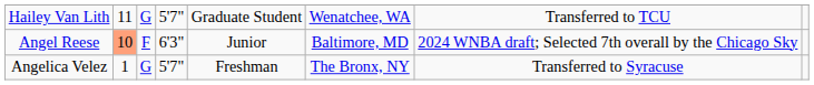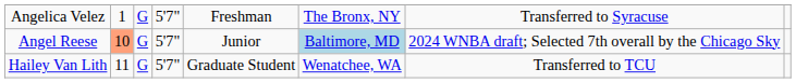rows swapped: Angelica Velez <-> Hailey Van Lith
Angel Reese | column 3: F -> G
Angel Reese | column 4: 6'3" -> 5'7"
Angel Reese | column 6: no background -> lightblue background
